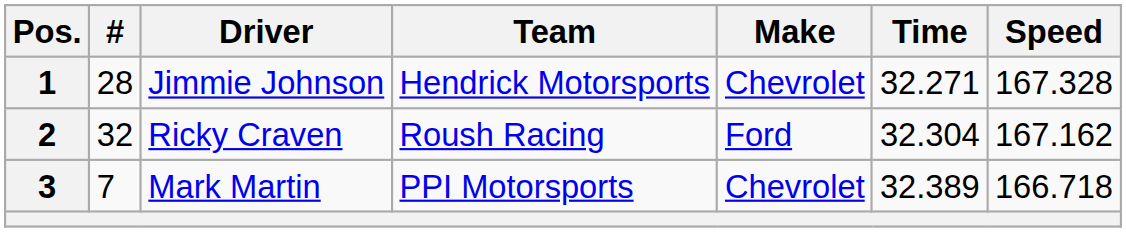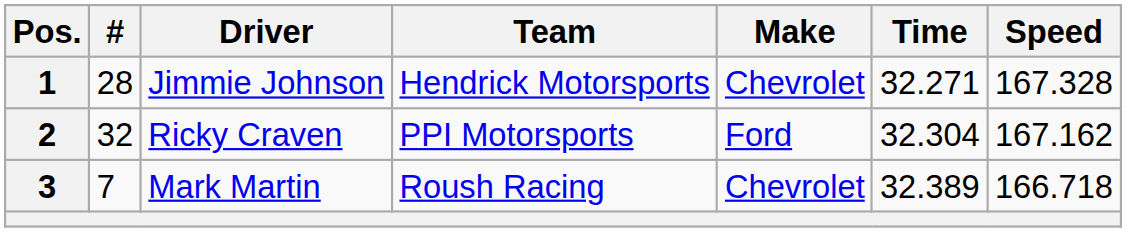2 | Team: Roush Racing -> PPI Motorsports
3 | Team: PPI Motorsports -> Roush Racing
